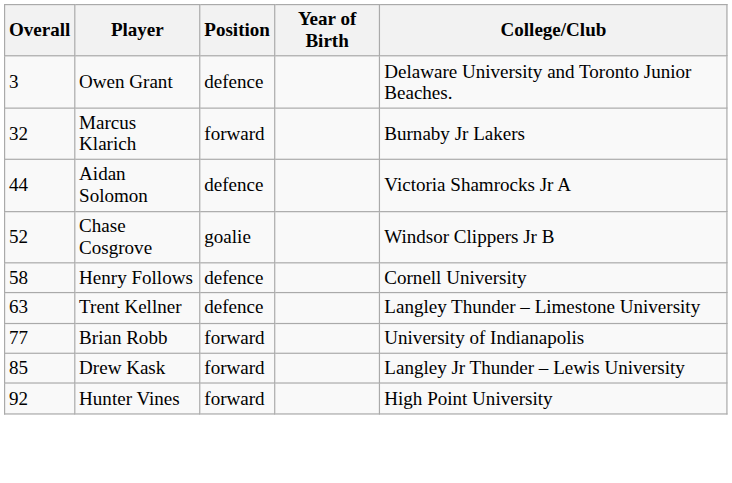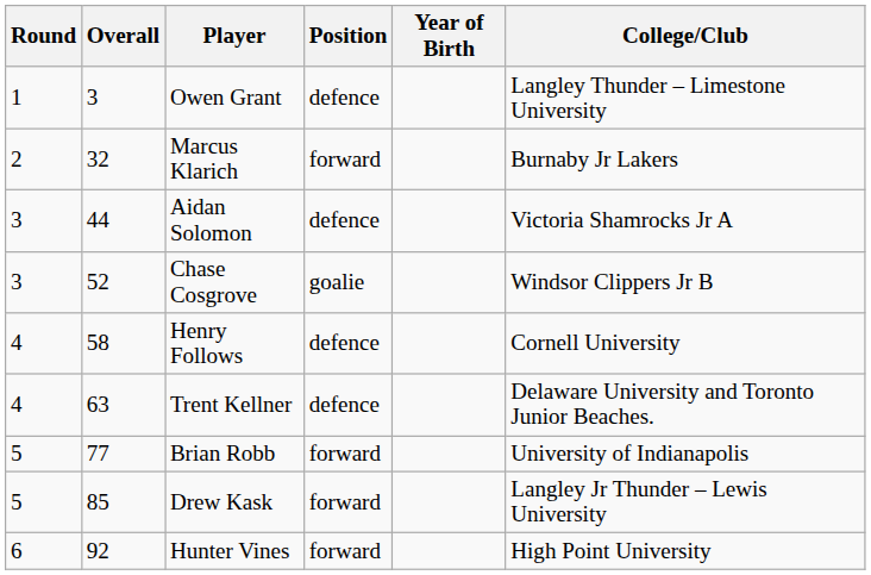+ column: Round | 1 | 2 | 3 | 3 | 4 | 4 | 5 | 5 | 6
Owen Grant | College/Club: Delaware University and Toronto Junior Beaches. -> Langley Thunder – Limestone University
Trent Kellner | College/Club: Langley Thunder – Limestone University -> Delaware University and Toronto Junior Beaches.
